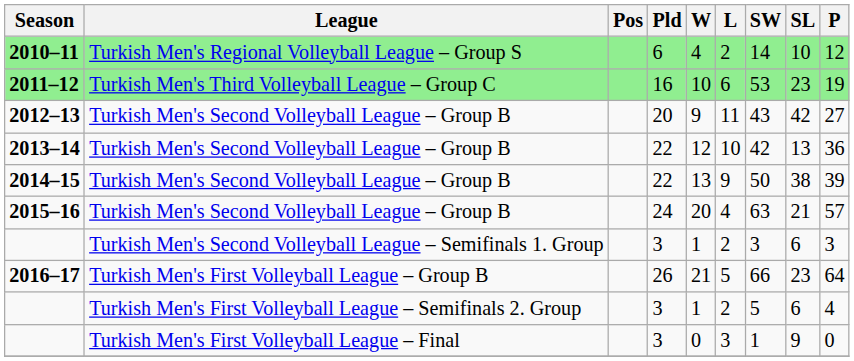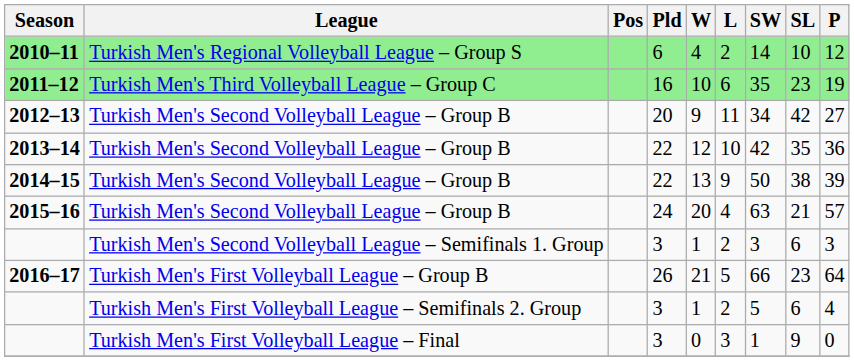2011–12 | SW: 53 -> 35
2012–13 | SW: 43 -> 34
2013–14 | SL: 13 -> 35
